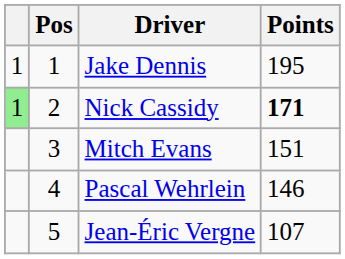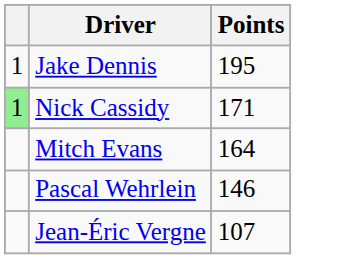- column: Pos | 1 | 2 | 3 | 4 | 5
Nick Cassidy | Points: bold -> normal
Mitch Evans | Points: 151 -> 164
